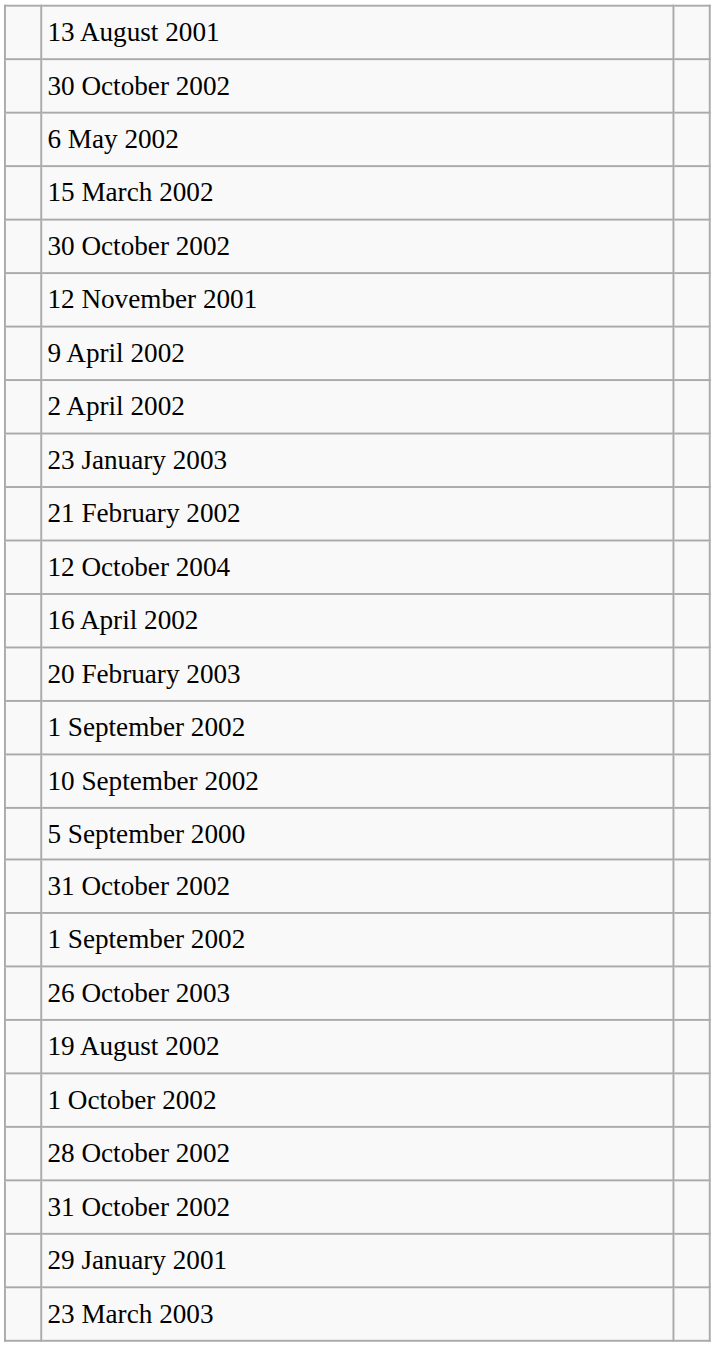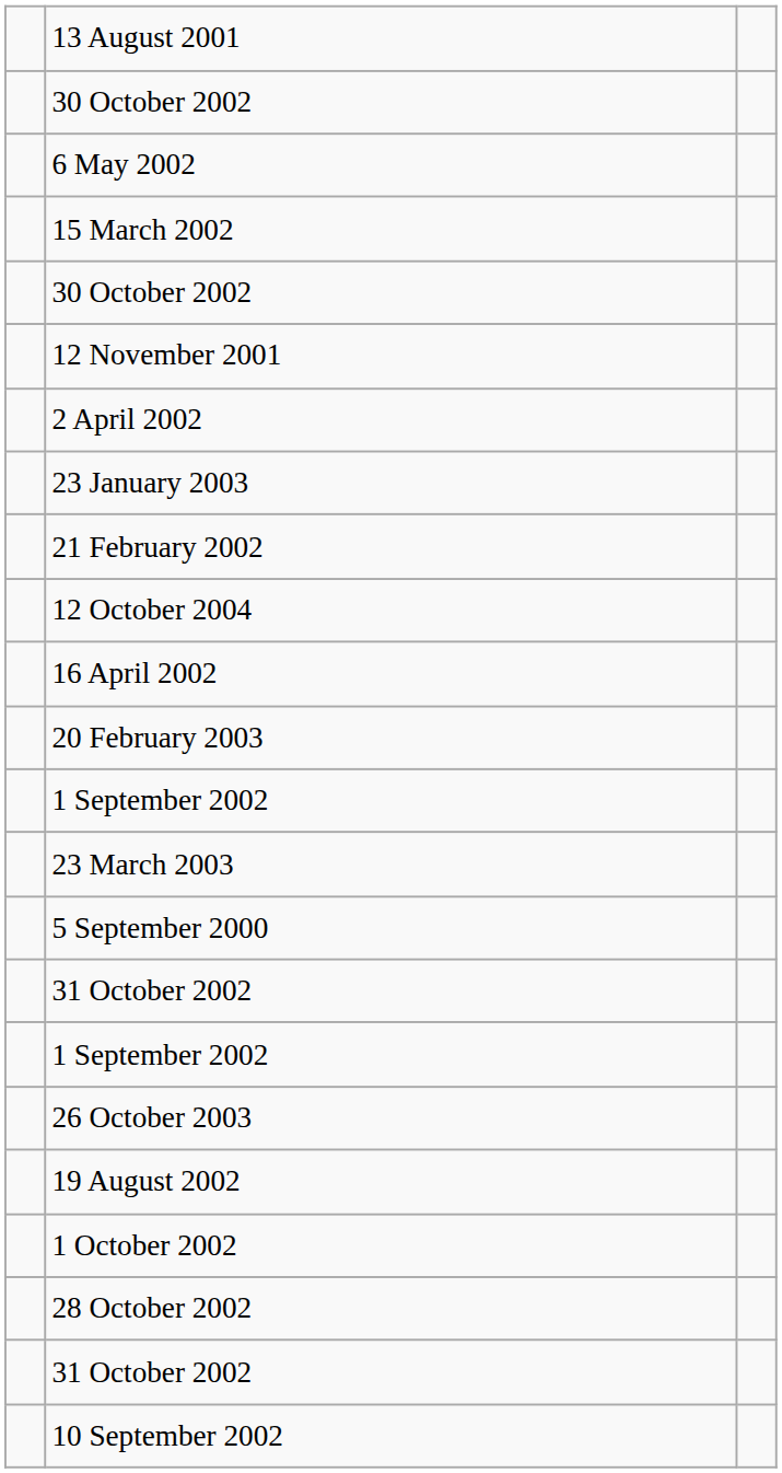- row: 9 April 2002
rows swapped: 23 March 2003 <-> 10 September 2002
- row: 29 January 2001
